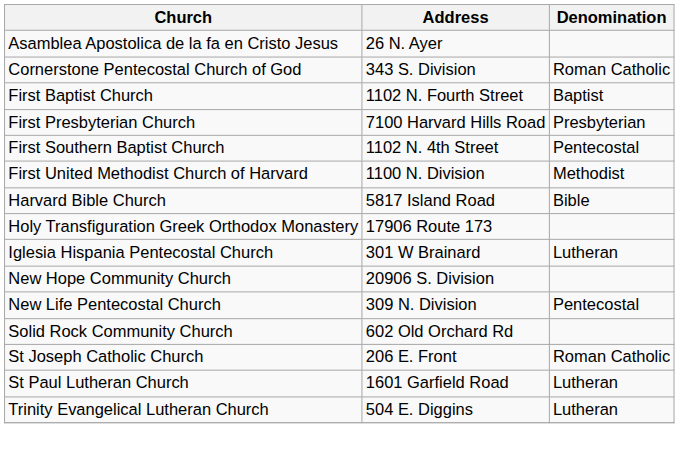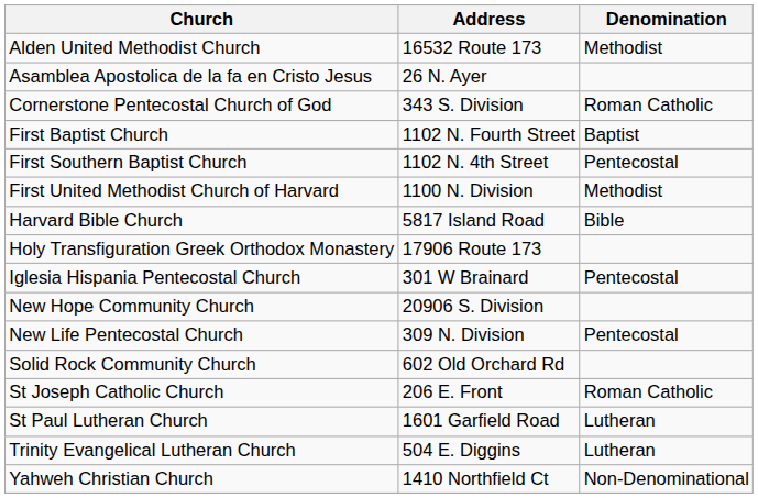+ row: Alden United Methodist Church | 16532 Route 173 | Methodist
- row: First Presbyterian Church | 7100 Harvard Hills Road | Presbyterian
Iglesia Hispania Pentecostal Church | Denomination: Lutheran -> Pentecostal
+ row: Yahweh Christian Church | 1410 Northfield Ct | Non-Denominational
